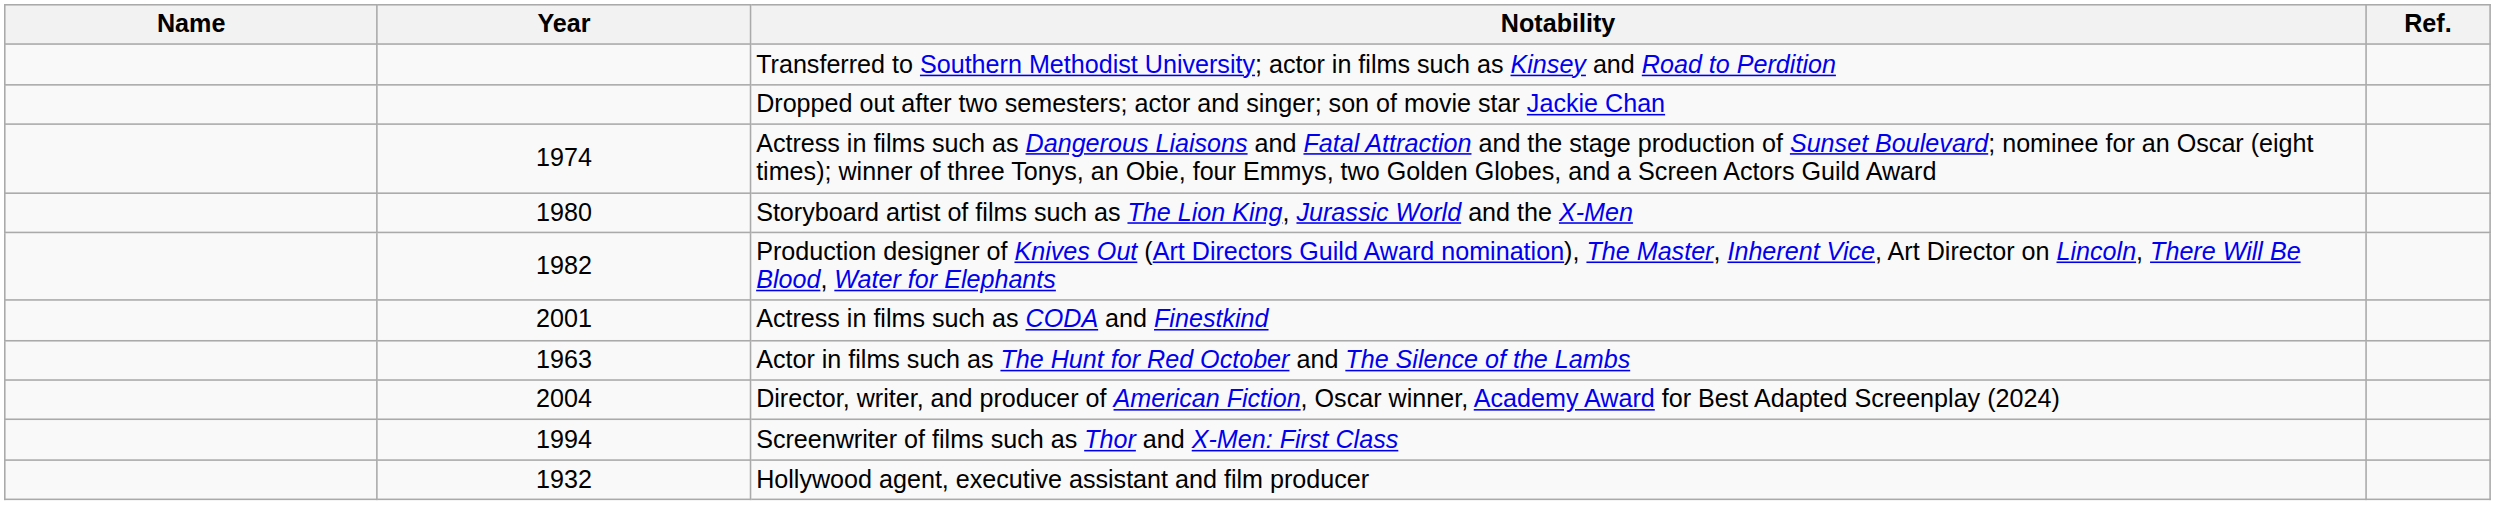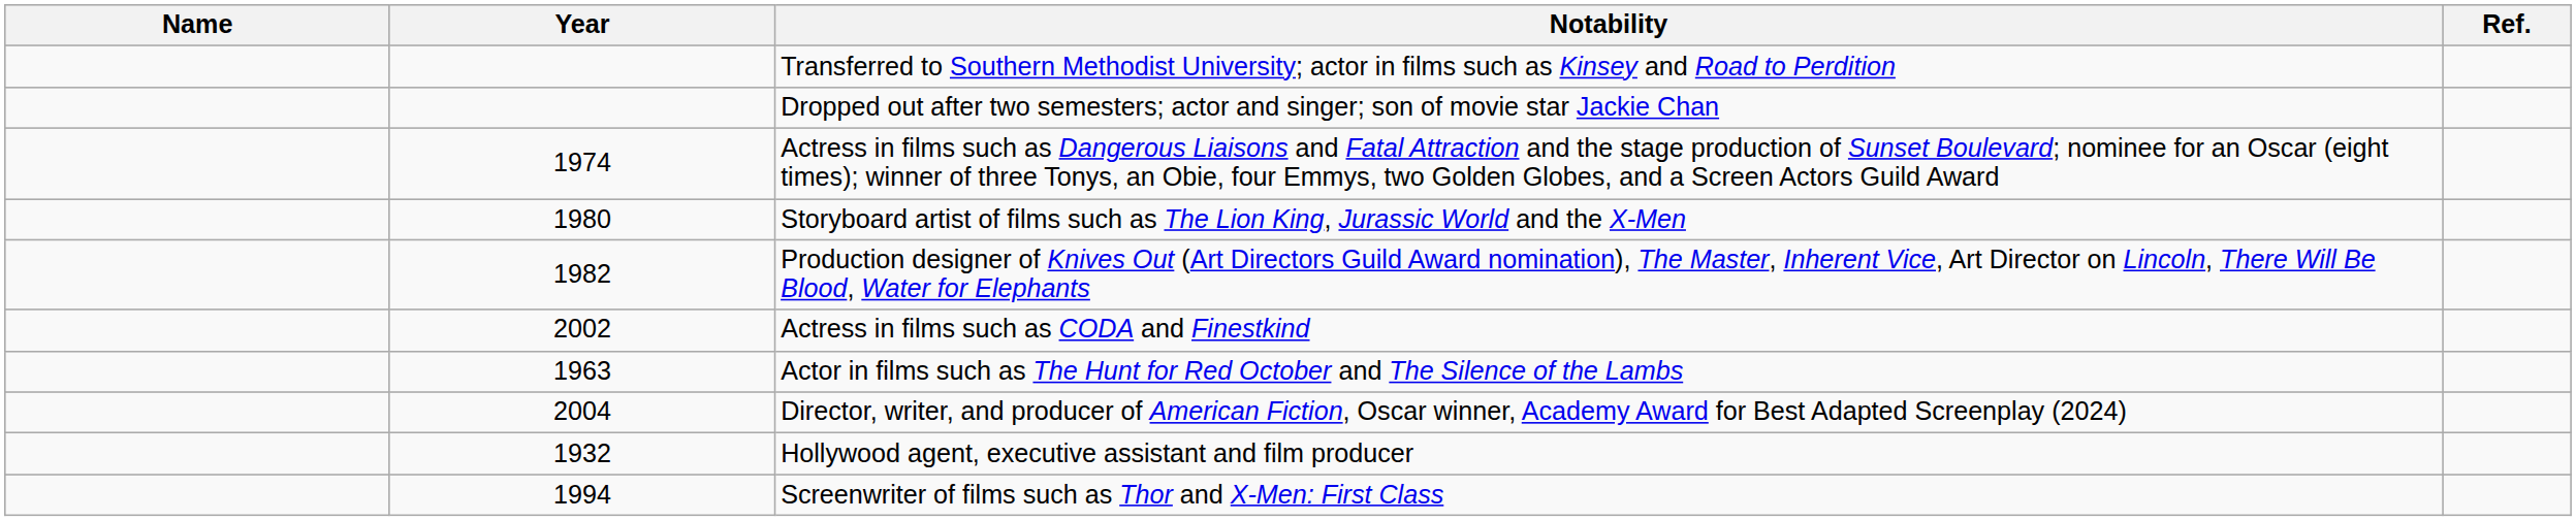Actress in films such as CODA and Finestkind | Year: 2001 -> 2002
rows swapped: Hollywood agent, executive assistant and film producer <-> Screenwriter of films such as Thor and X-Men: First Class
